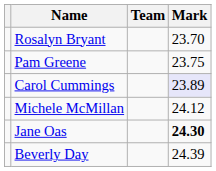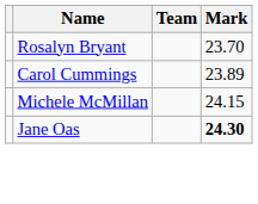- row: Pam Greene | 23.75
Carol Cummings | Mark: lavender background -> no background
Michele McMillan | Mark: 24.12 -> 24.15
- row: Beverly Day | 24.39
